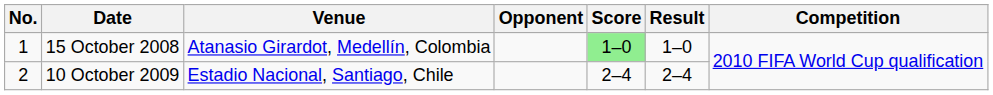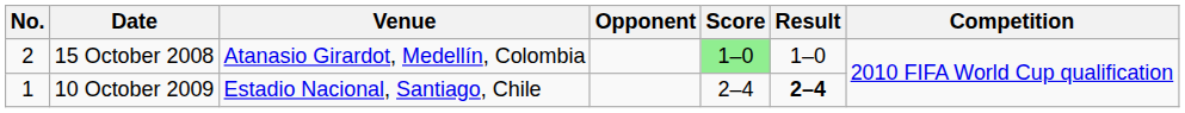15 October 2008 | No.: 1 -> 2
10 October 2009 | No.: 2 -> 1
10 October 2009 | Result: normal -> bold
